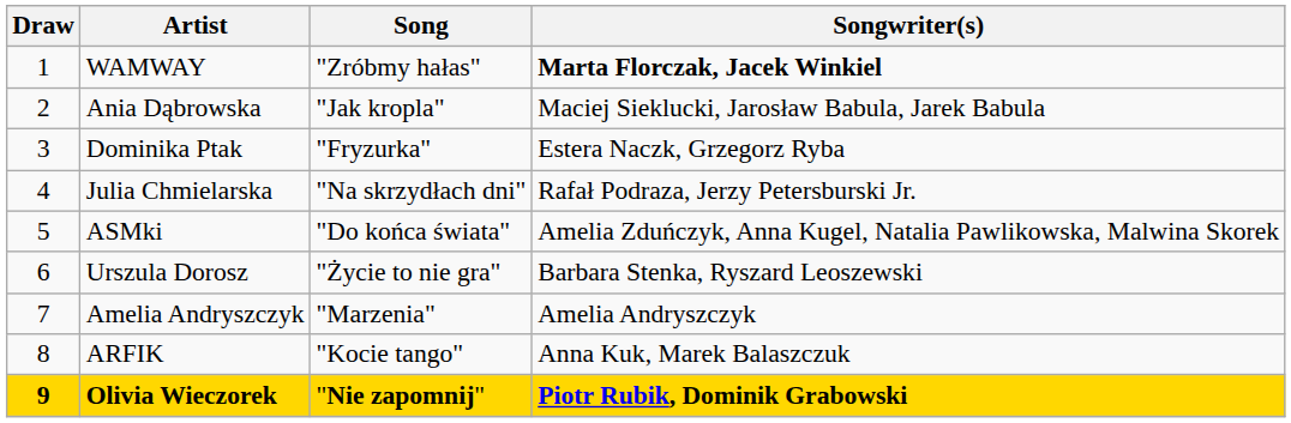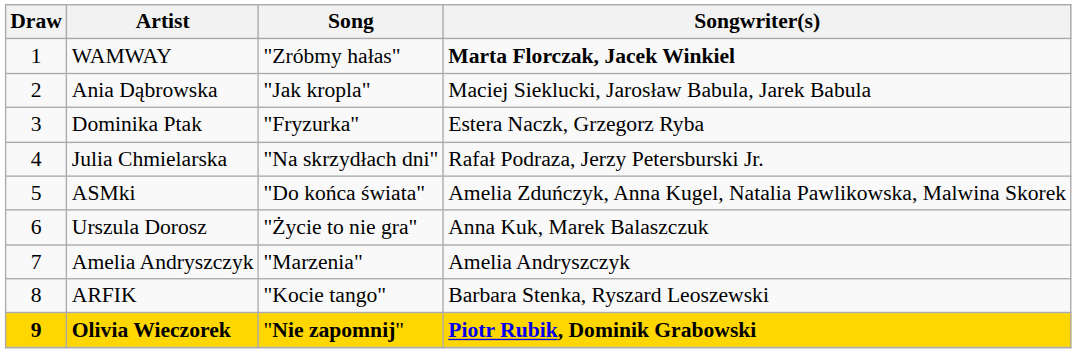Urszula Dorosz | Songwriter(s): Barbara Stenka, Ryszard Leoszewski -> Anna Kuk, Marek Balaszczuk
ARFIK | Songwriter(s): Anna Kuk, Marek Balaszczuk -> Barbara Stenka, Ryszard Leoszewski
